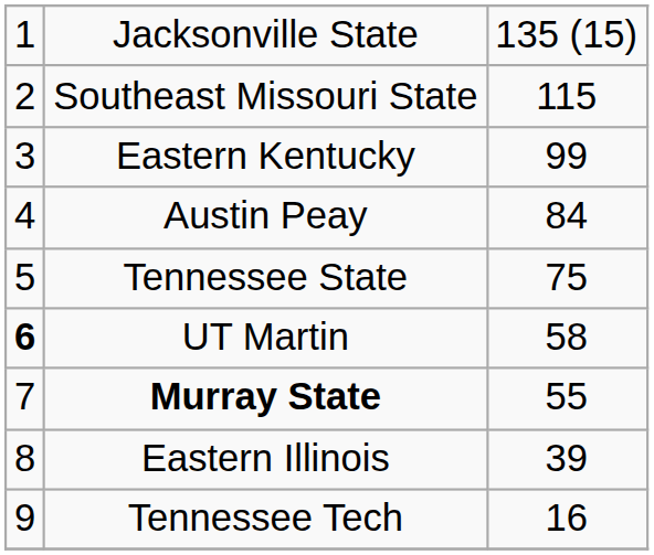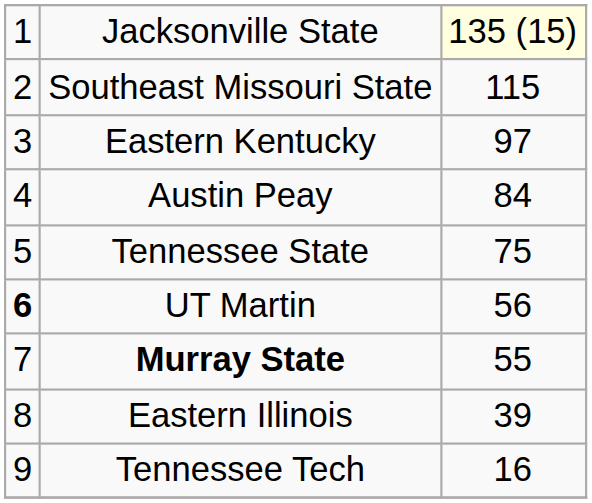Jacksonville State | column 3: no background -> lightyellow background
Eastern Kentucky | column 3: 99 -> 97
UT Martin | column 3: 58 -> 56
